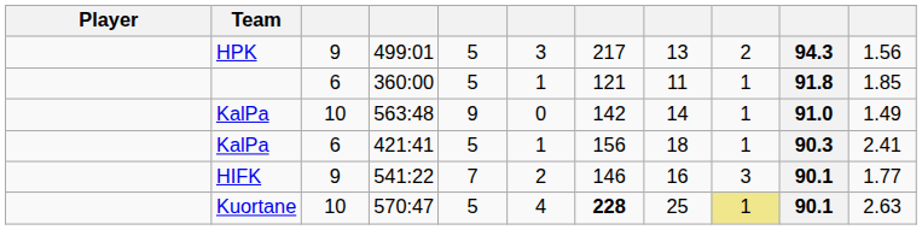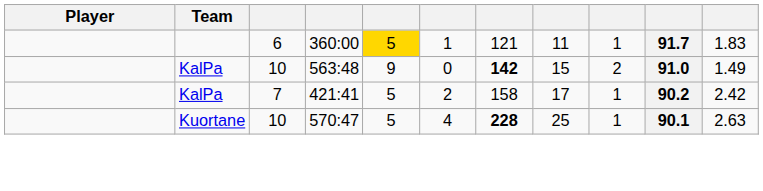- row: HPK | 9 | 499:01 | 5 | 3 | 217 | 13 | 2 | 94.3 | 1.56
360:00 | column 5: no background -> gold background
360:00 | column 10: 91.8 -> 91.7
360:00 | column 11: 1.85 -> 1.83
563:48 | column 7: normal -> bold
563:48 | column 8: 14 -> 15
563:48 | column 9: 1 -> 2
421:41 | column 3: 6 -> 7
421:41 | column 6: 1 -> 2
421:41 | column 7: 156 -> 158
421:41 | column 8: 18 -> 17
421:41 | column 10: 90.3 -> 90.2
421:41 | column 11: 2.41 -> 2.42
- row: HIFK | 9 | 541:22 | 7 | 2 | 146 | 16 | 3 | 90.1 | 1.77
570:47 | column 9: khaki background -> no background
